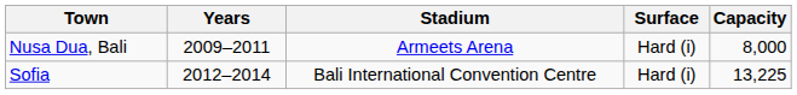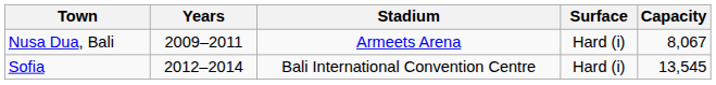Nusa Dua, Bali | Capacity: 8,000 -> 8,067
Sofia | Capacity: 13,225 -> 13,545
